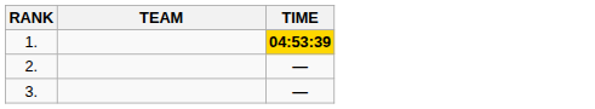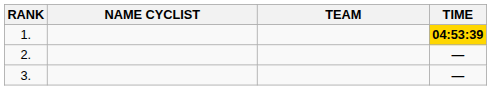+ column: NAME CYCLIST
